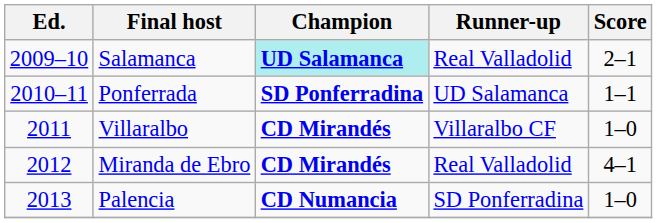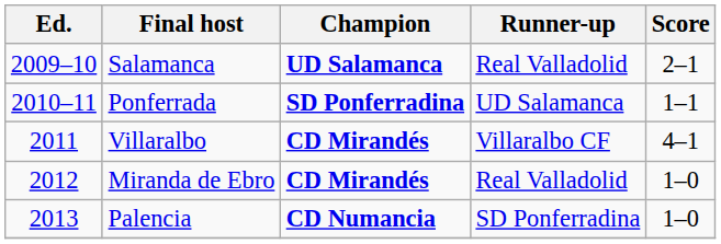Salamanca | Champion: paleturquoise background -> no background
Villaralbo | Score: 1–0 -> 4–1
Miranda de Ebro | Score: 4–1 -> 1–0
